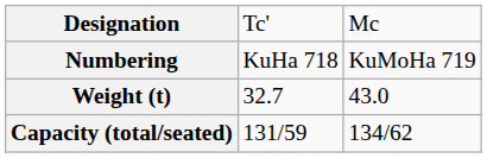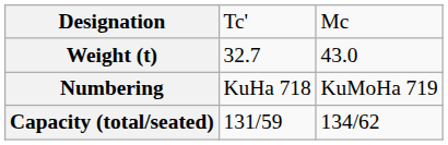rows swapped: Numbering <-> Weight (t)
